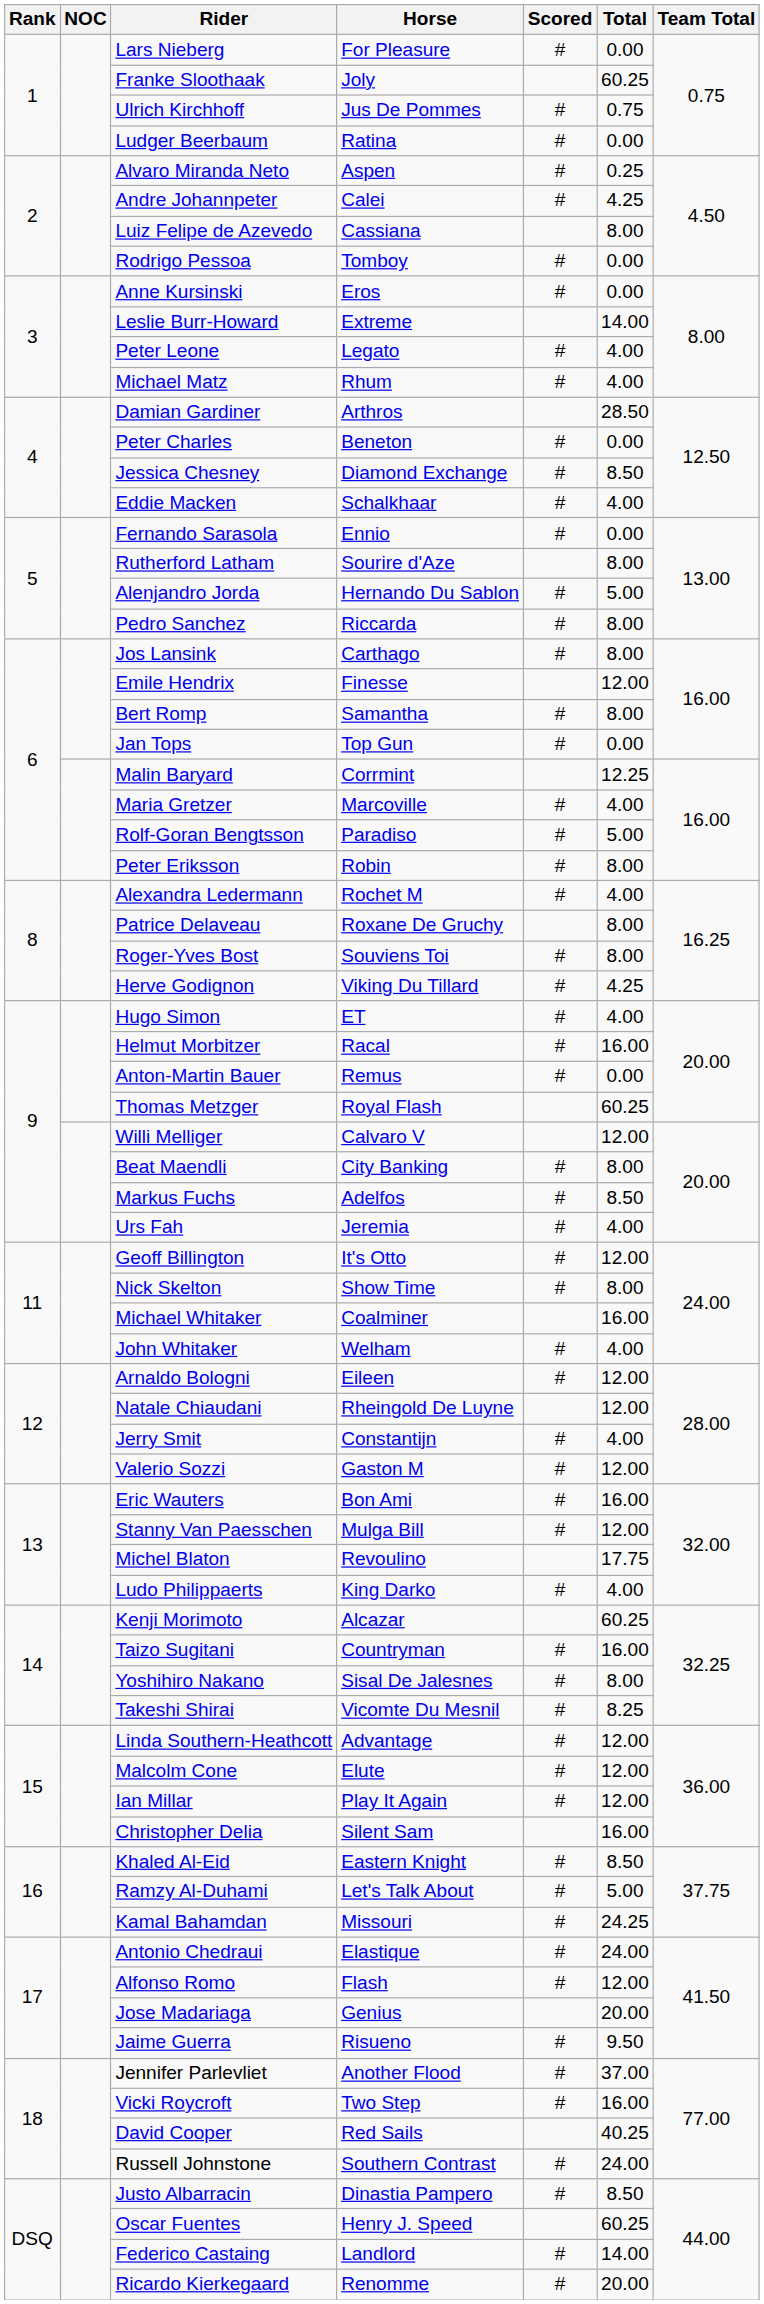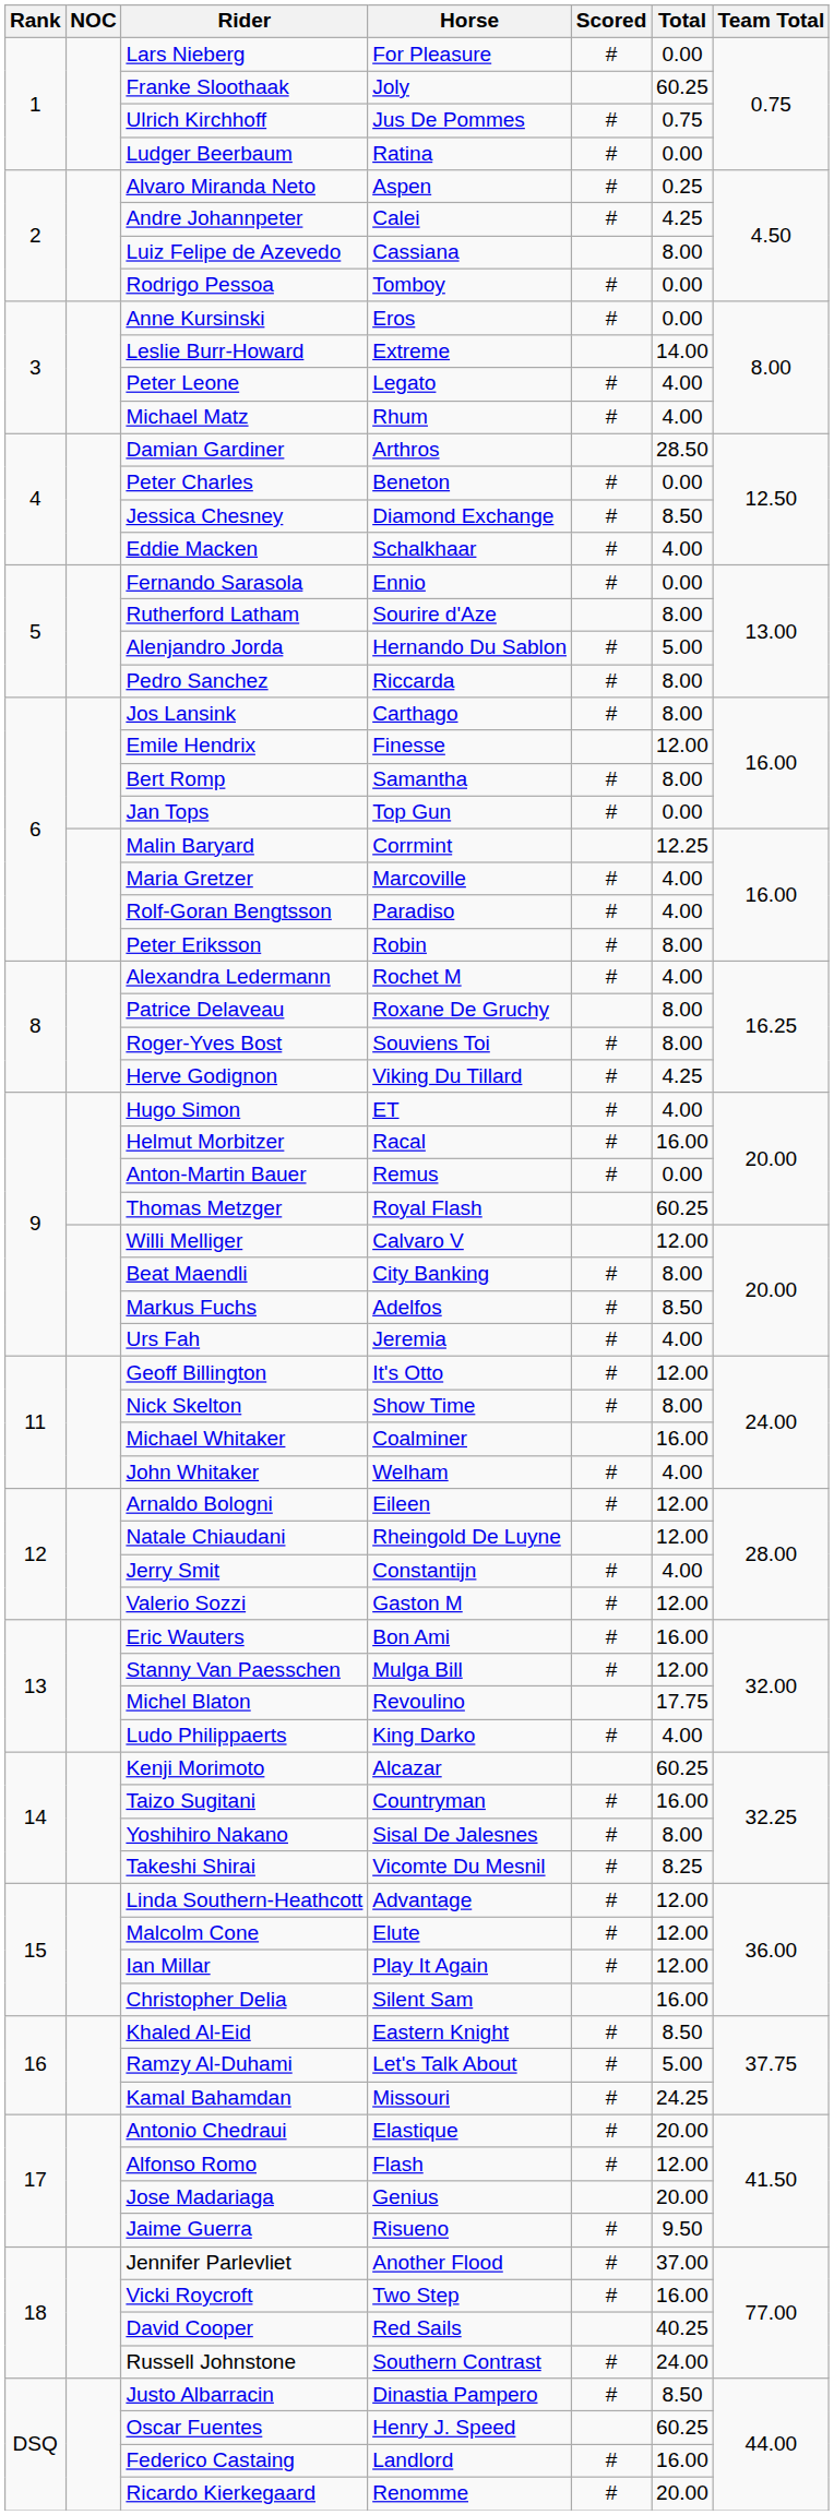Rolf-Goran Bengtsson | Total: 5.00 -> 4.00
Antonio Chedraui | Total: 24.00 -> 20.00
Federico Castaing | Total: 14.00 -> 16.00
